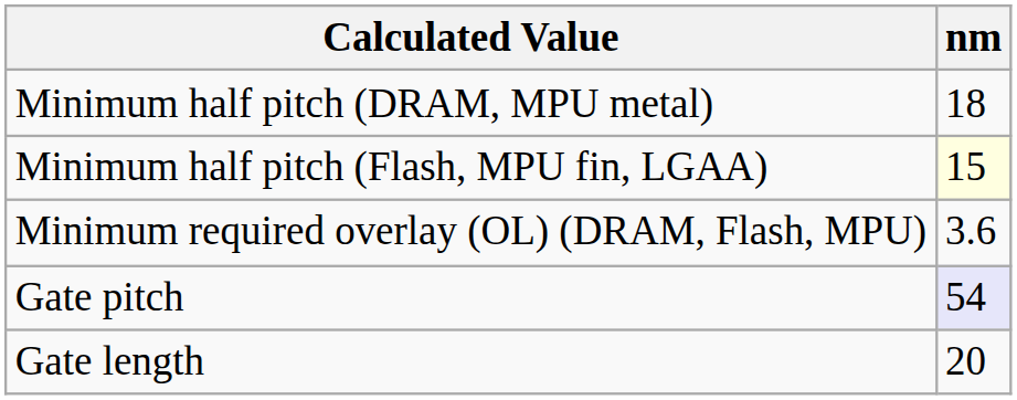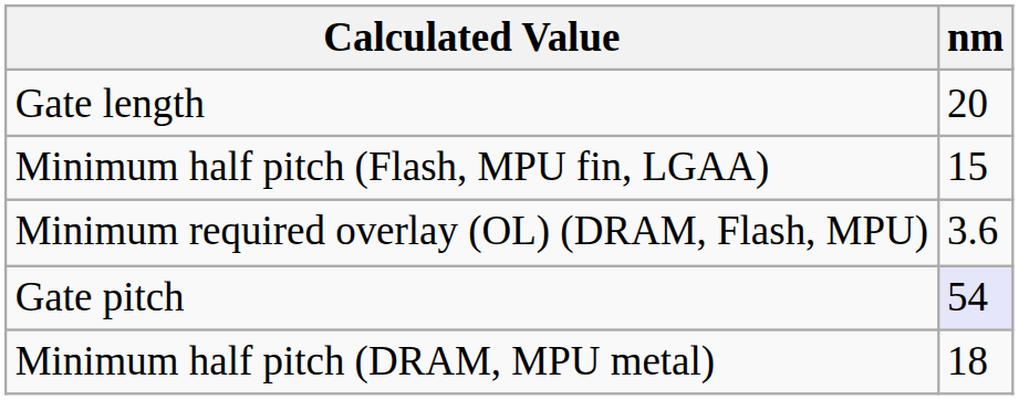rows swapped: Minimum half pitch (DRAM, MPU metal) <-> Gate length
Minimum half pitch (Flash, MPU fin, LGAA) | nm: lightyellow background -> no background
